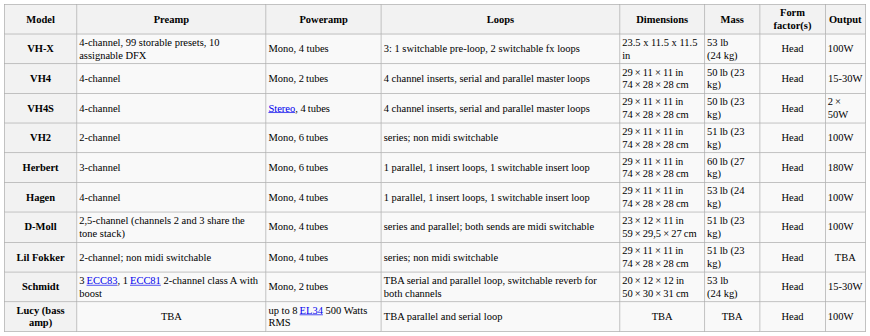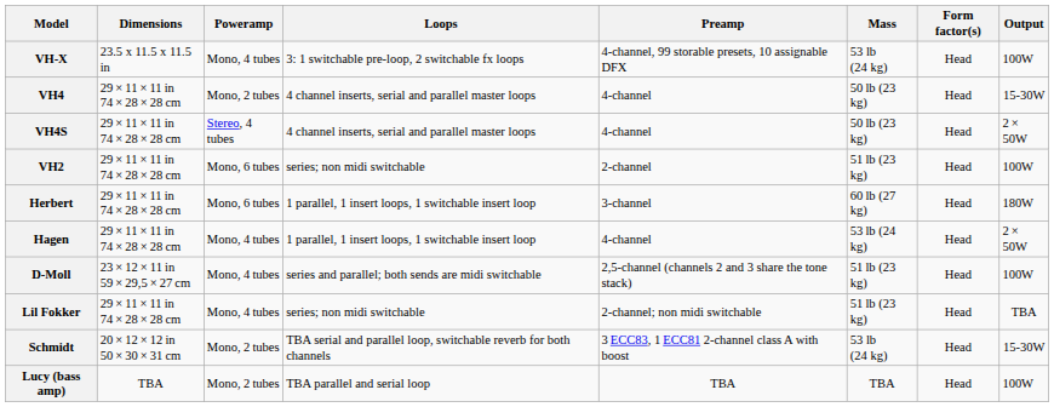columns swapped: Preamp <-> Dimensions
Hagen | Output: 100W -> 2 × 50W
Lucy (bass amp) | Poweramp: up to 8 EL34 500 Watts RMS -> Mono, 2 tubes
